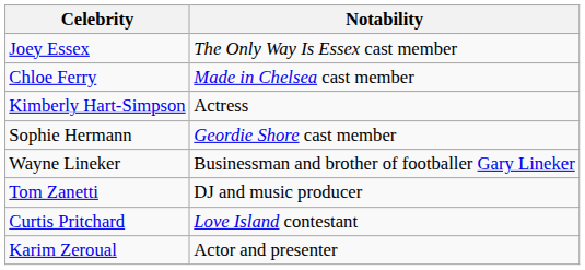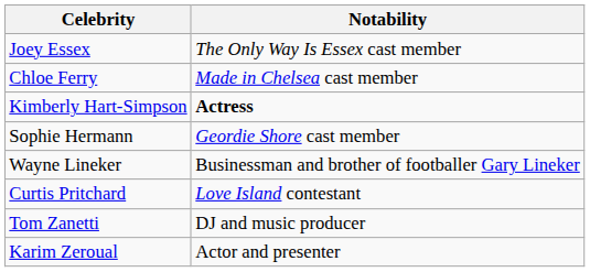Kimberly Hart-Simpson | Notability: normal -> bold
rows swapped: Curtis Pritchard <-> Tom Zanetti
